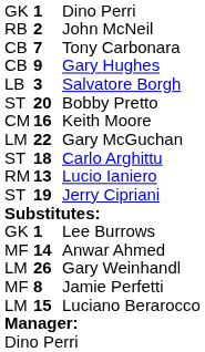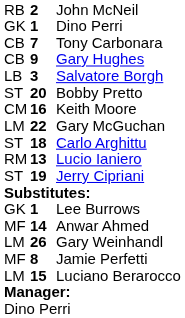rows swapped: 1 / Dino Perri <-> John McNeil
